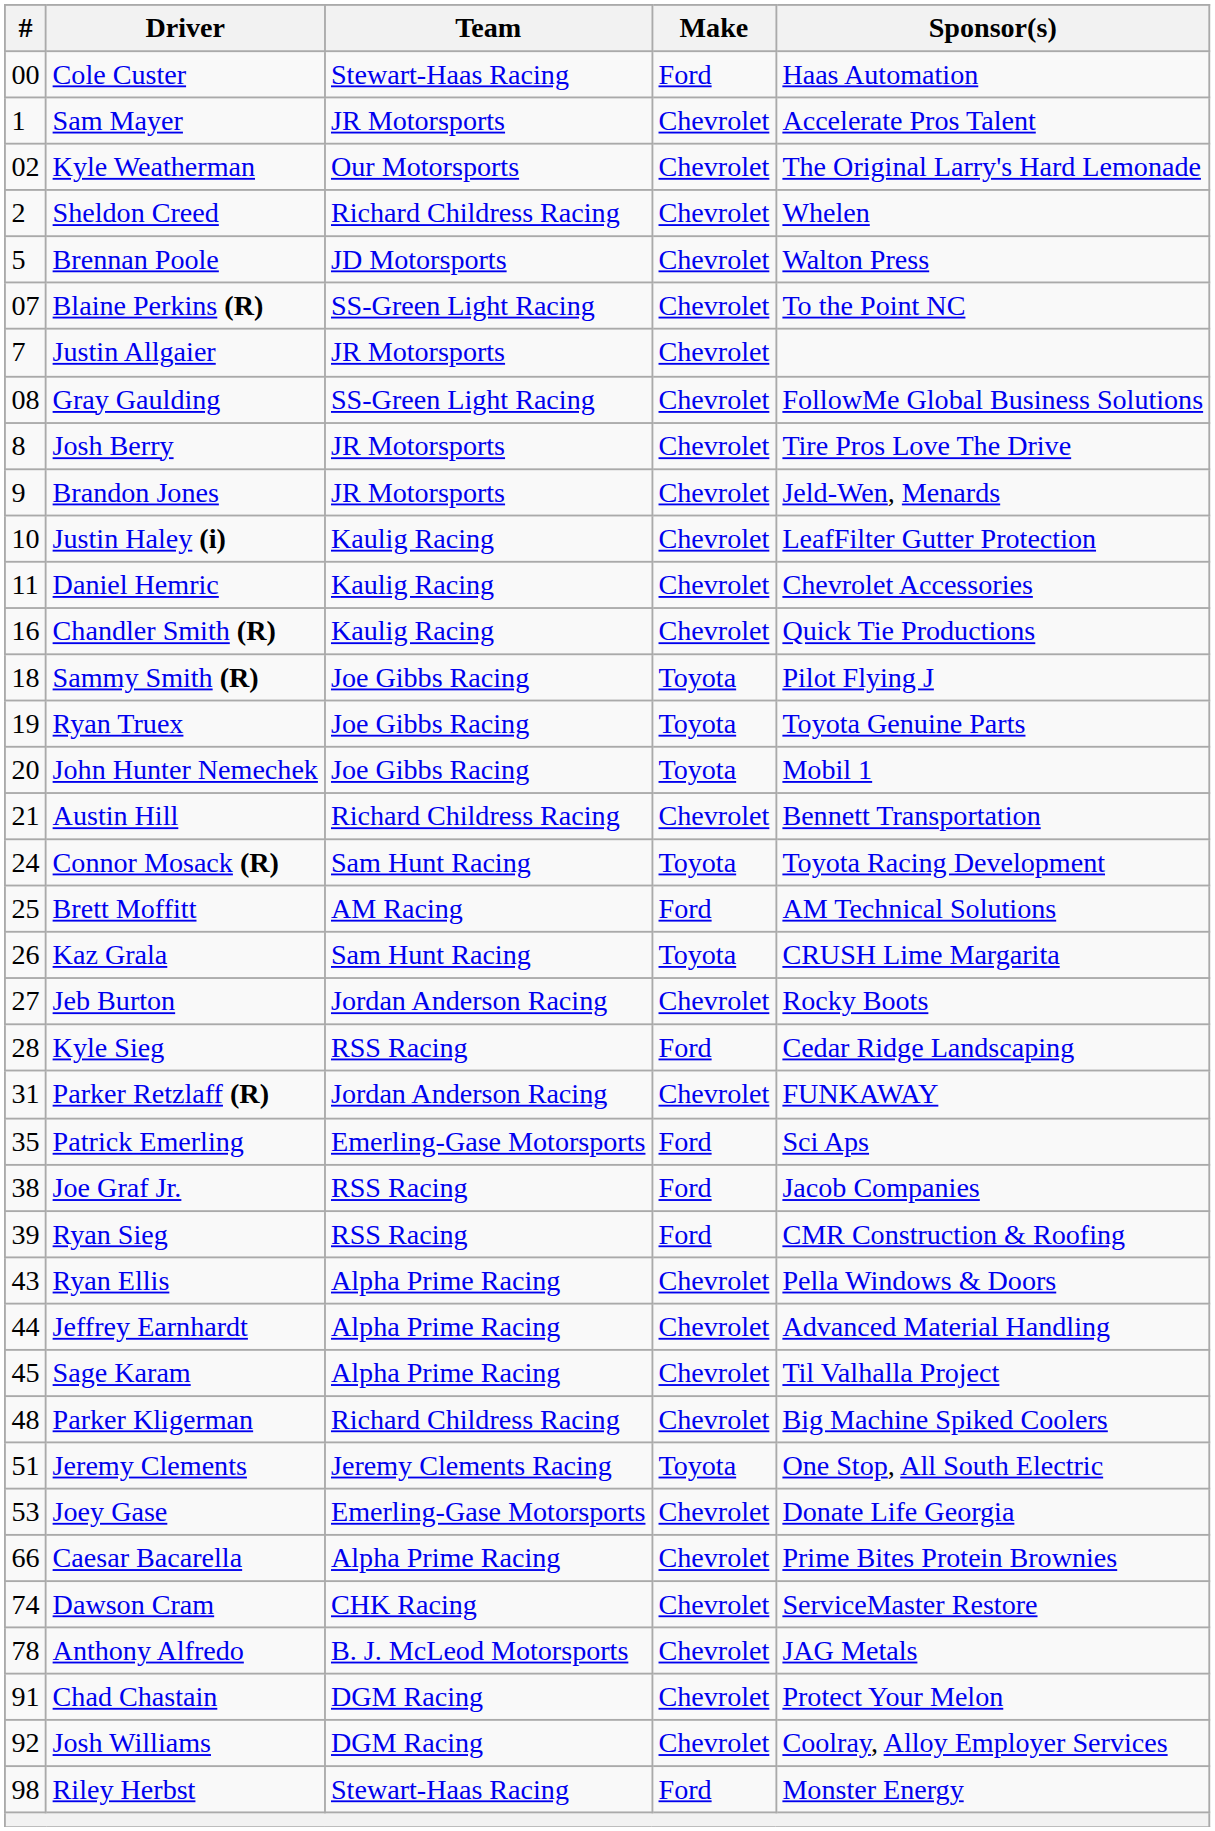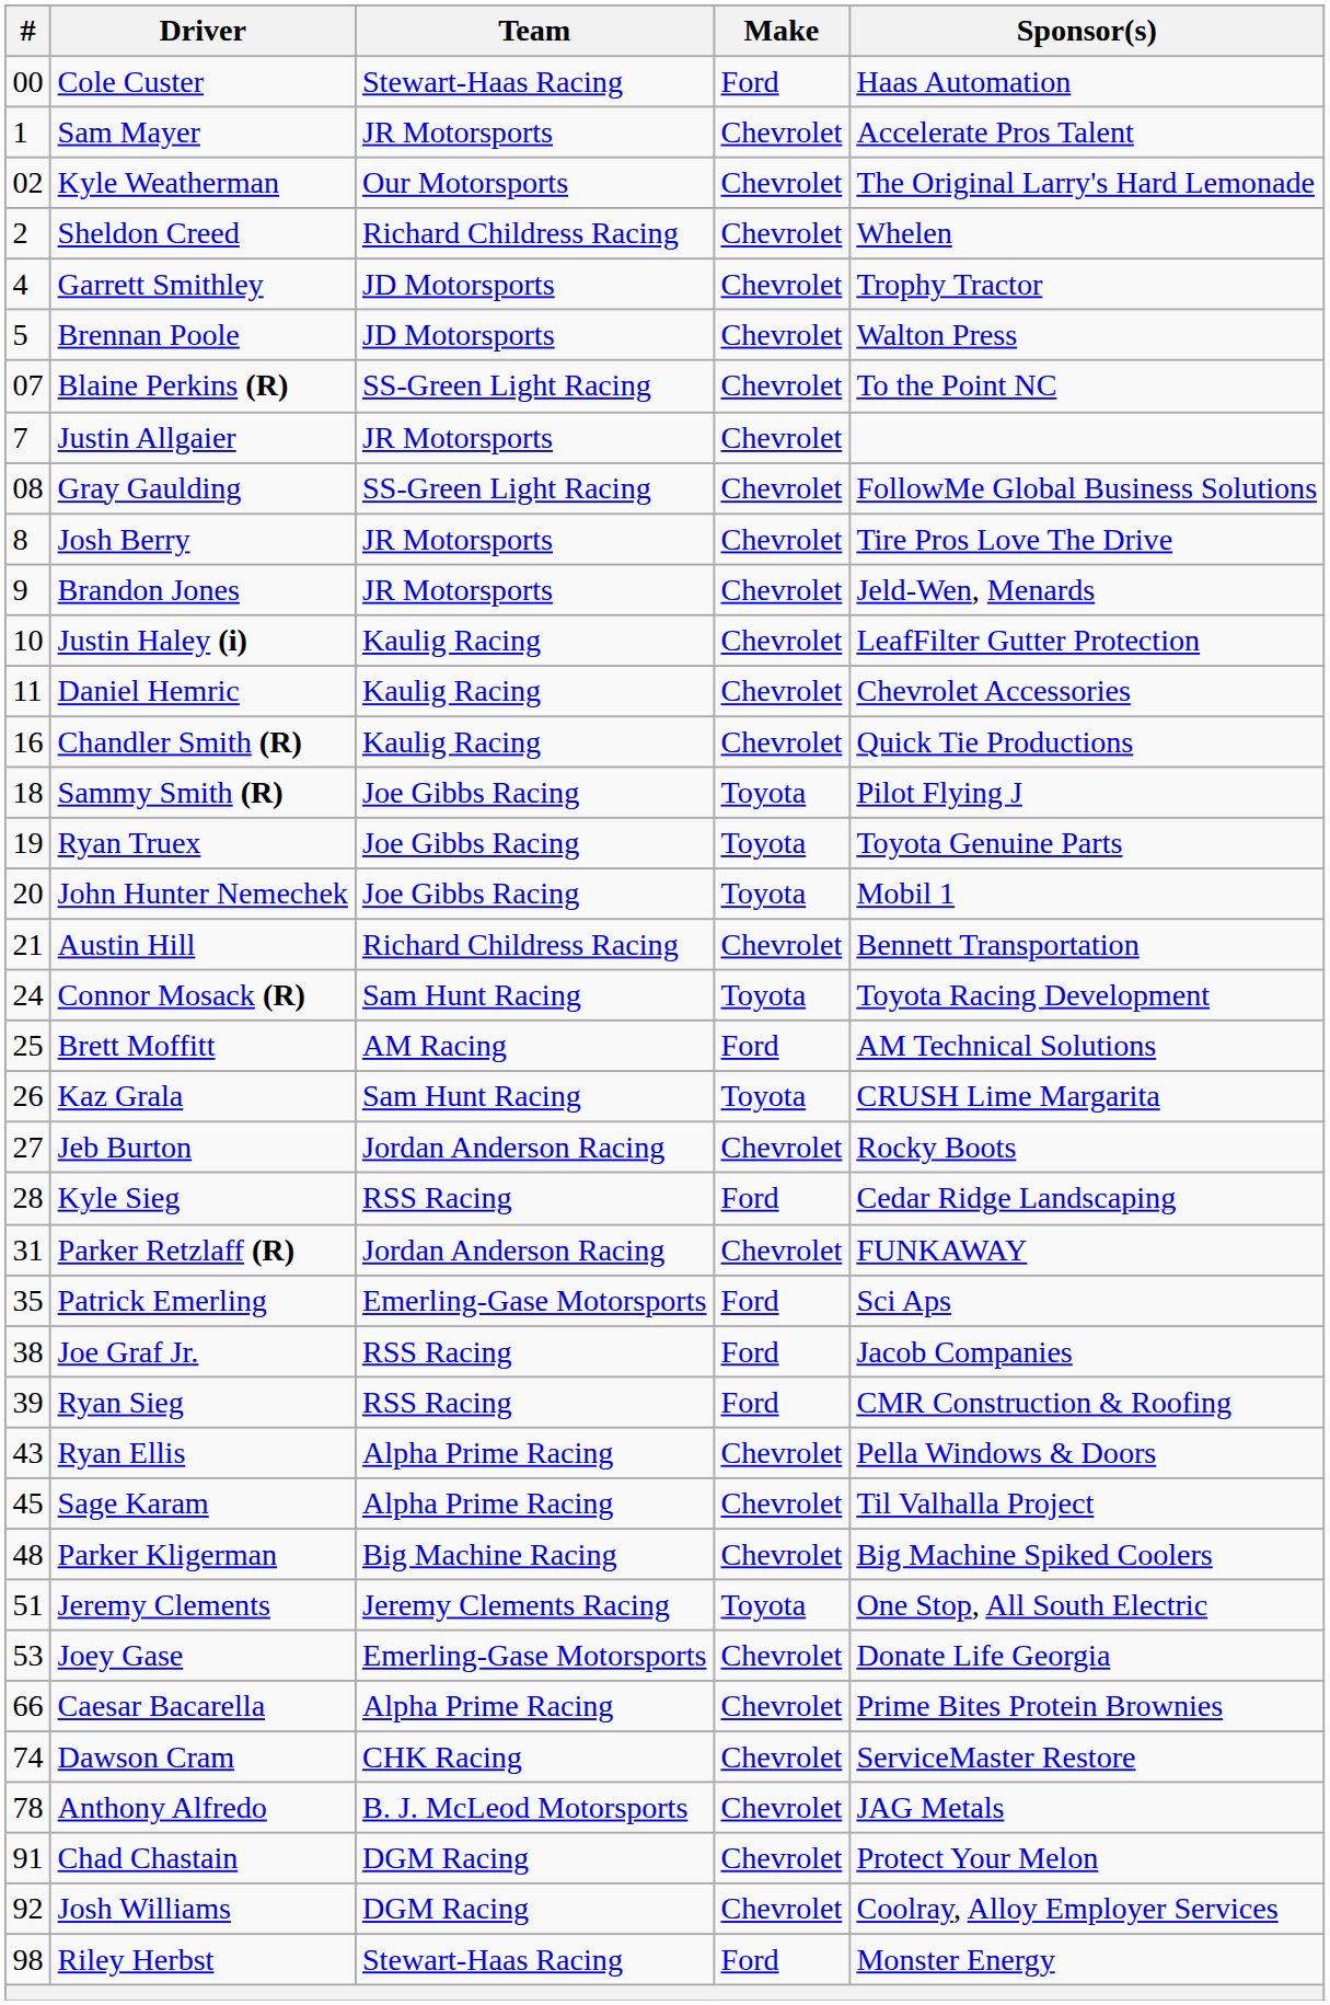+ row: 4 | Garrett Smithley | JD Motorsports | Chevrolet | Trophy Tractor
- row: 44 | Jeffrey Earnhardt | Alpha Prime Racing | Chevrolet | Advanced Material Handling
Parker Kligerman | Team: Richard Childress Racing -> Big Machine Racing
